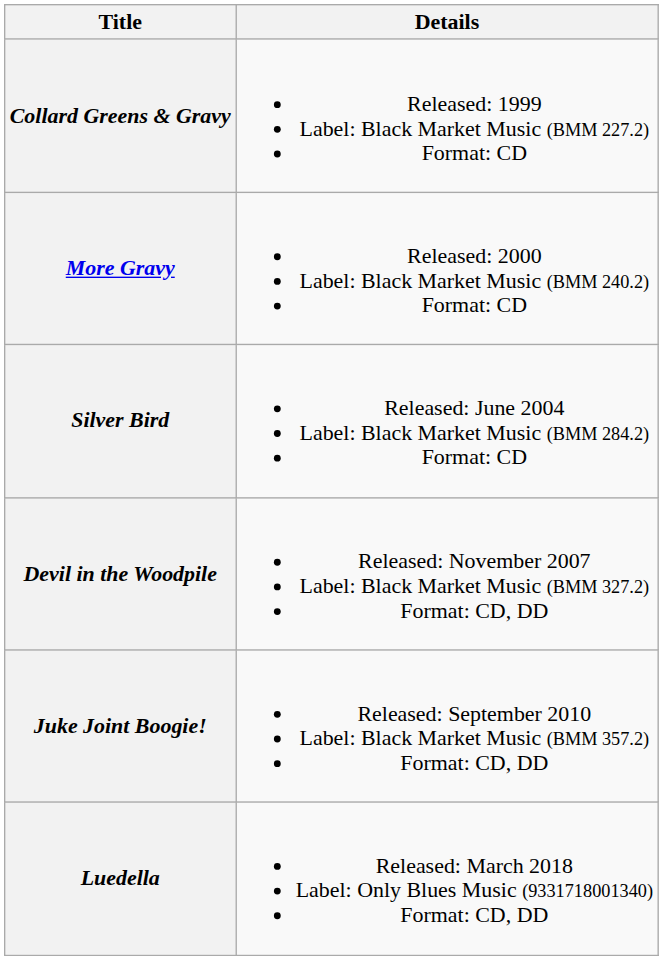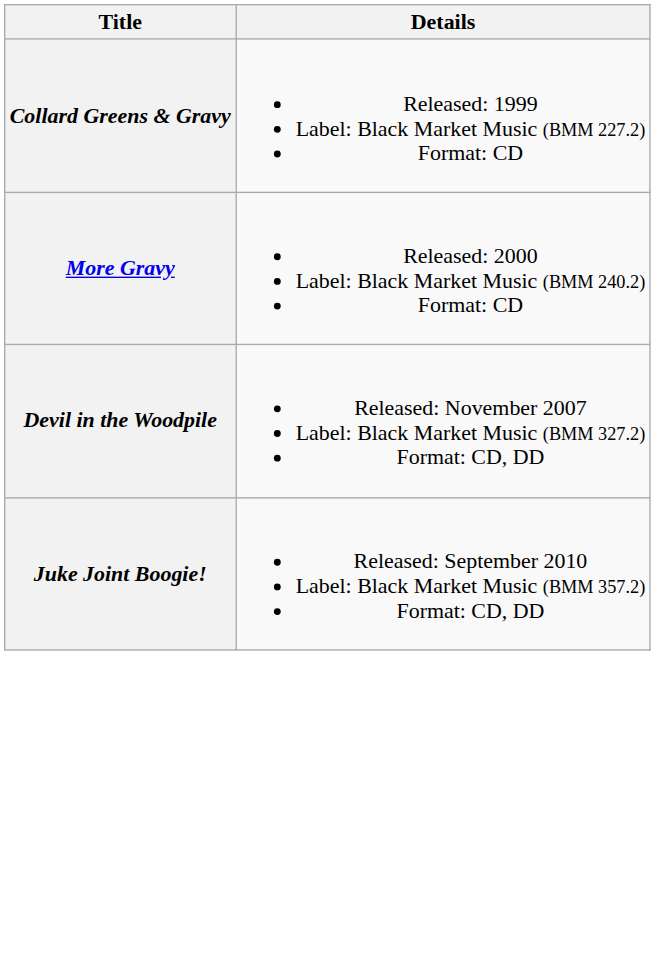- row: Silver Bird | Released: June 2004 Label: Black Market Music (BMM 284.2) Format: CD
- row: Luedella | Released: March 2018 Label: Only Blues Music (9331718001340) Format: CD, DD
